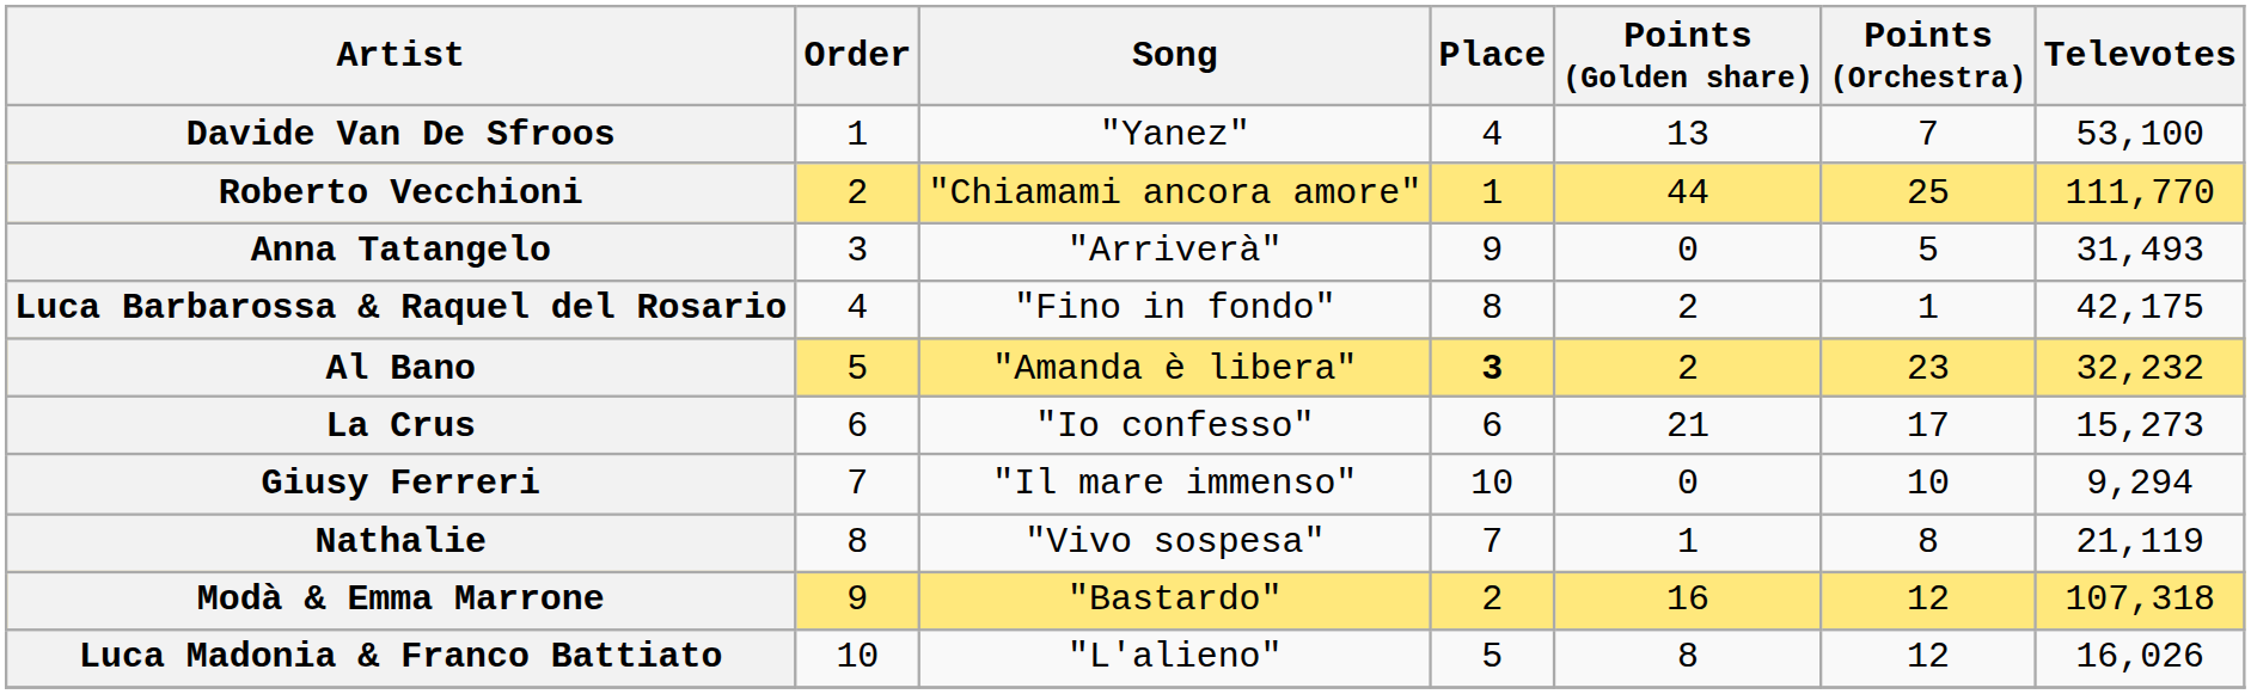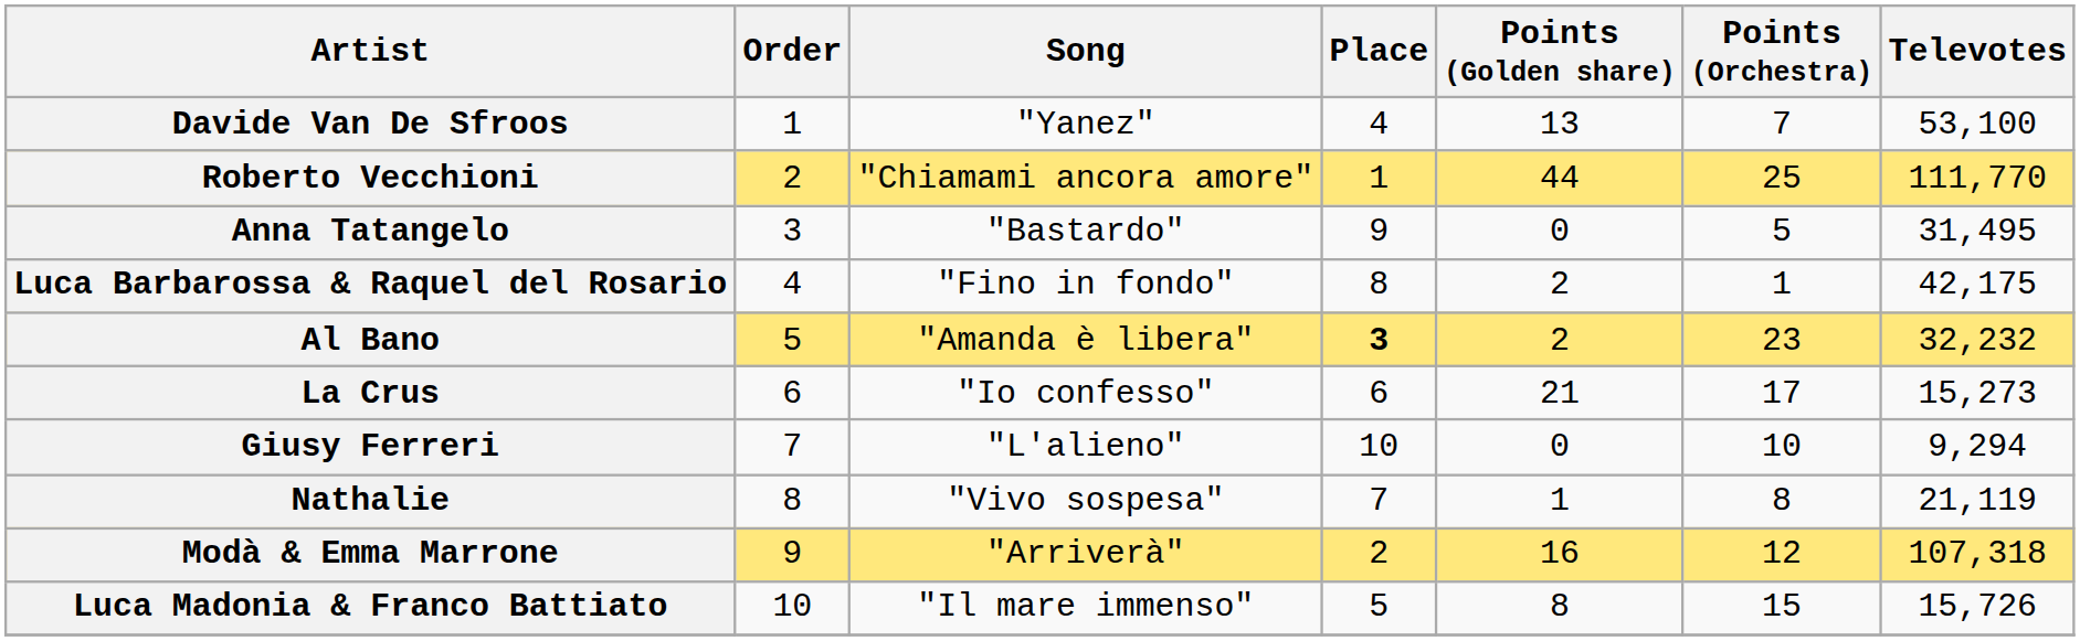Anna Tatangelo | Song: "Arriverà" -> "Bastardo"
Anna Tatangelo | Televotes: 31,493 -> 31,495
Giusy Ferreri | Song: "Il mare immenso" -> "L'alieno"
Modà & Emma Marrone | Song: "Bastardo" -> "Arriverà"
Luca Madonia & Franco Battiato | Song: "L'alieno" -> "Il mare immenso"
Luca Madonia & Franco Battiato | Points (Orchestra): 12 -> 15
Luca Madonia & Franco Battiato | Televotes: 16,026 -> 15,726
